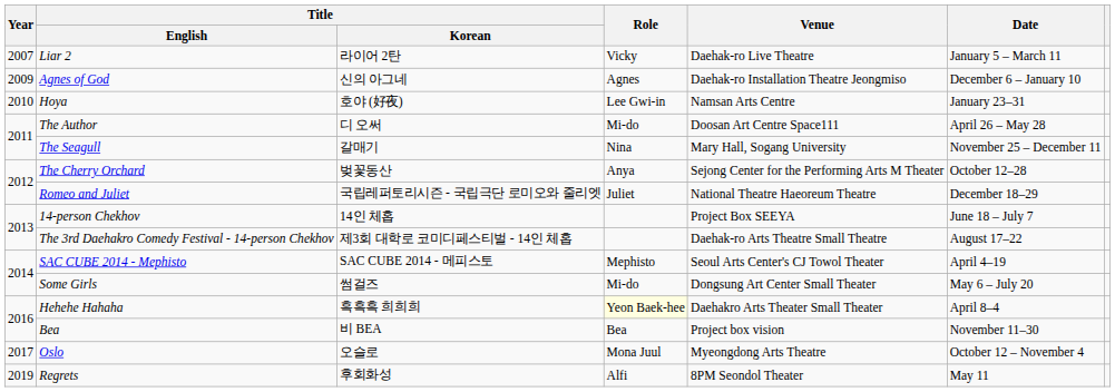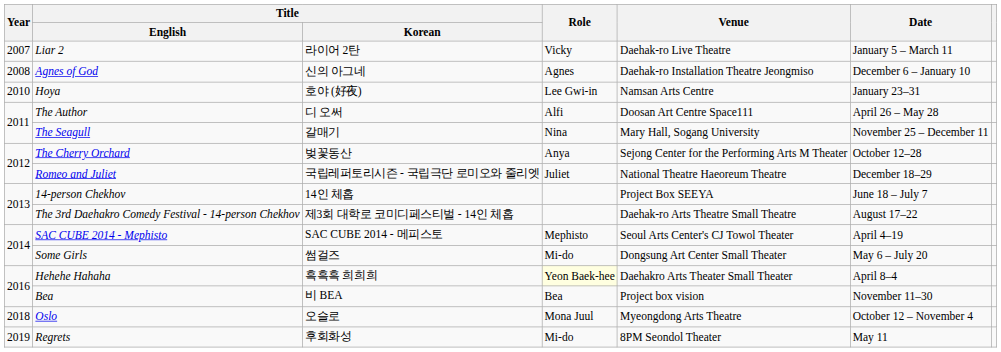Agnes of God | Year: 2009 -> 2008
The Author | Role: Mi-do -> Alfi
Oslo | Year: 2017 -> 2018
Regrets | Role: Alfi -> Mi-do
